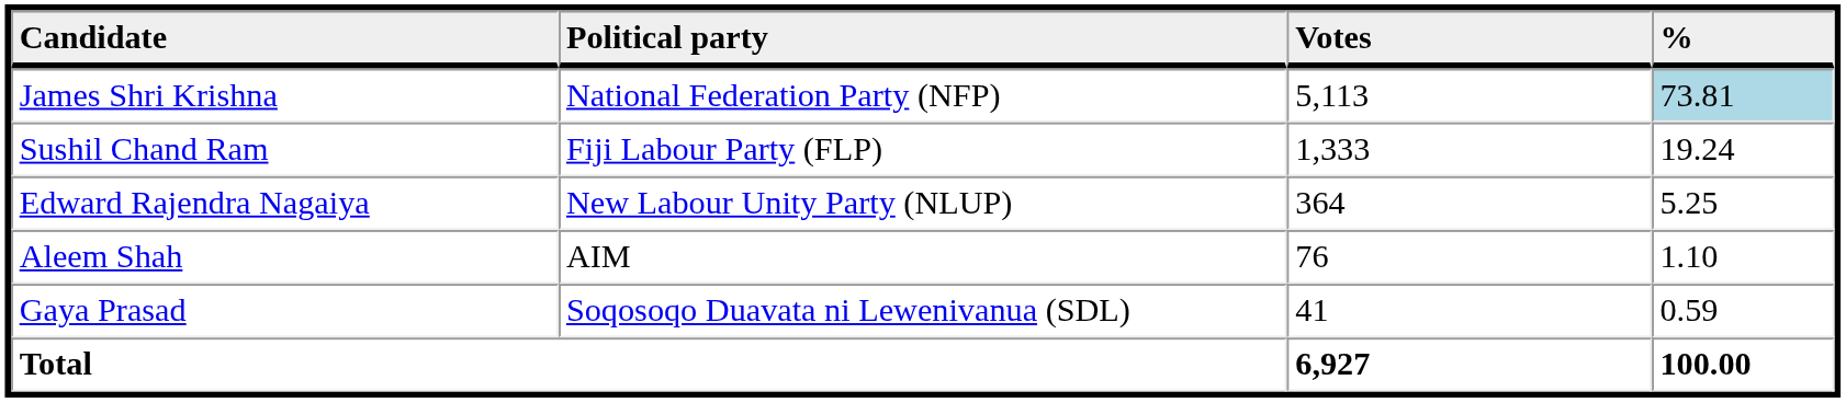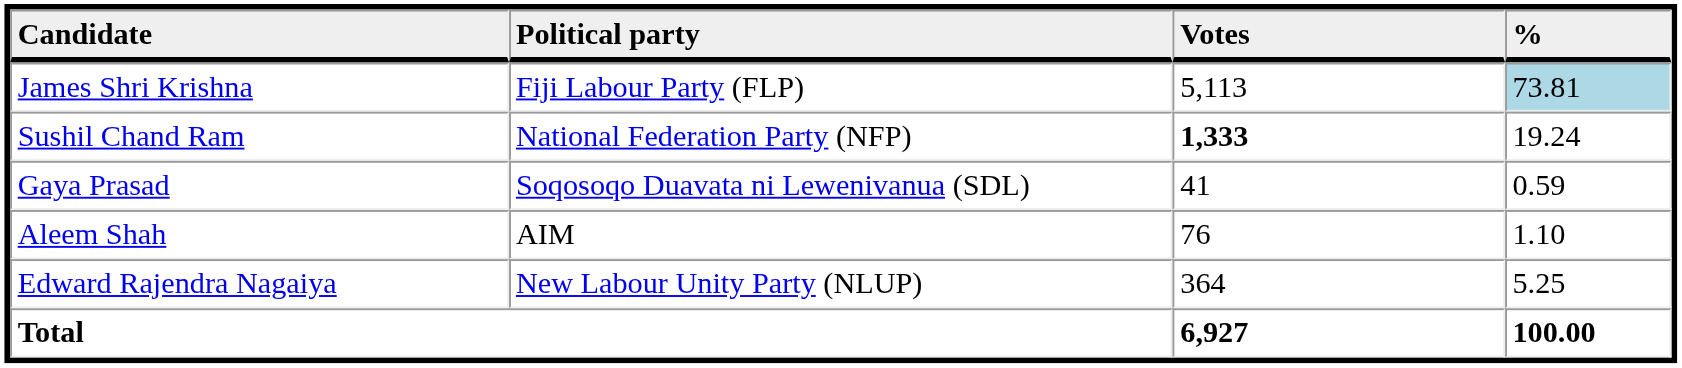James Shri Krishna | Political party: National Federation Party (NFP) -> Fiji Labour Party (FLP)
Sushil Chand Ram | Political party: Fiji Labour Party (FLP) -> National Federation Party (NFP)
Sushil Chand Ram | Votes: normal -> bold
rows swapped: Edward Rajendra Nagaiya <-> Gaya Prasad
